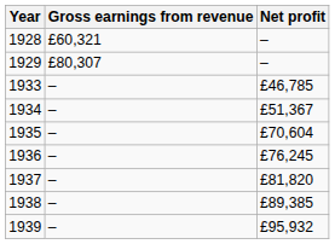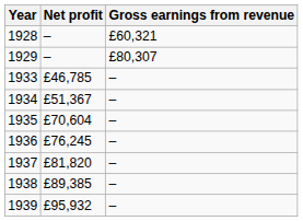columns swapped: Net profit <-> Gross earnings from revenue
